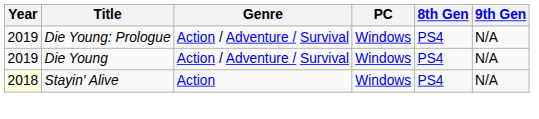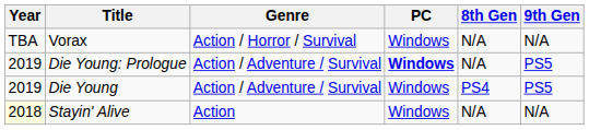+ row: TBA | Vorax | Action / Horror / Survival | Windows | N/A | N/A
Die Young: Prologue | PC: normal -> bold
Die Young: Prologue | 8th Gen: PS4 -> N/A
Die Young: Prologue | 9th Gen: N/A -> PS5
Die Young | 9th Gen: N/A -> PS5
Stayin' Alive | 8th Gen: PS4 -> N/A
